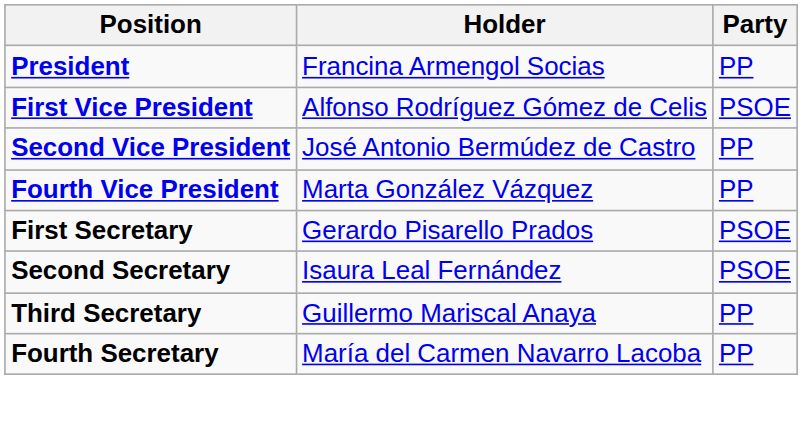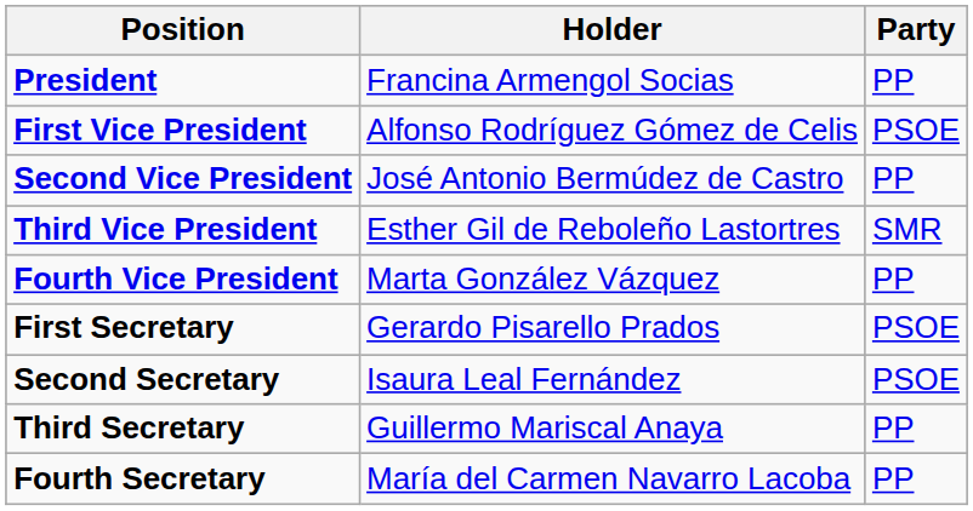+ row: Third Vice President | Esther Gil de Reboleño Lastortres | SMR
